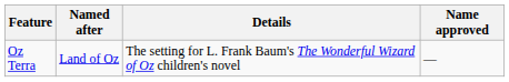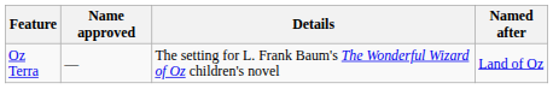columns swapped: Named after <-> Name approved
